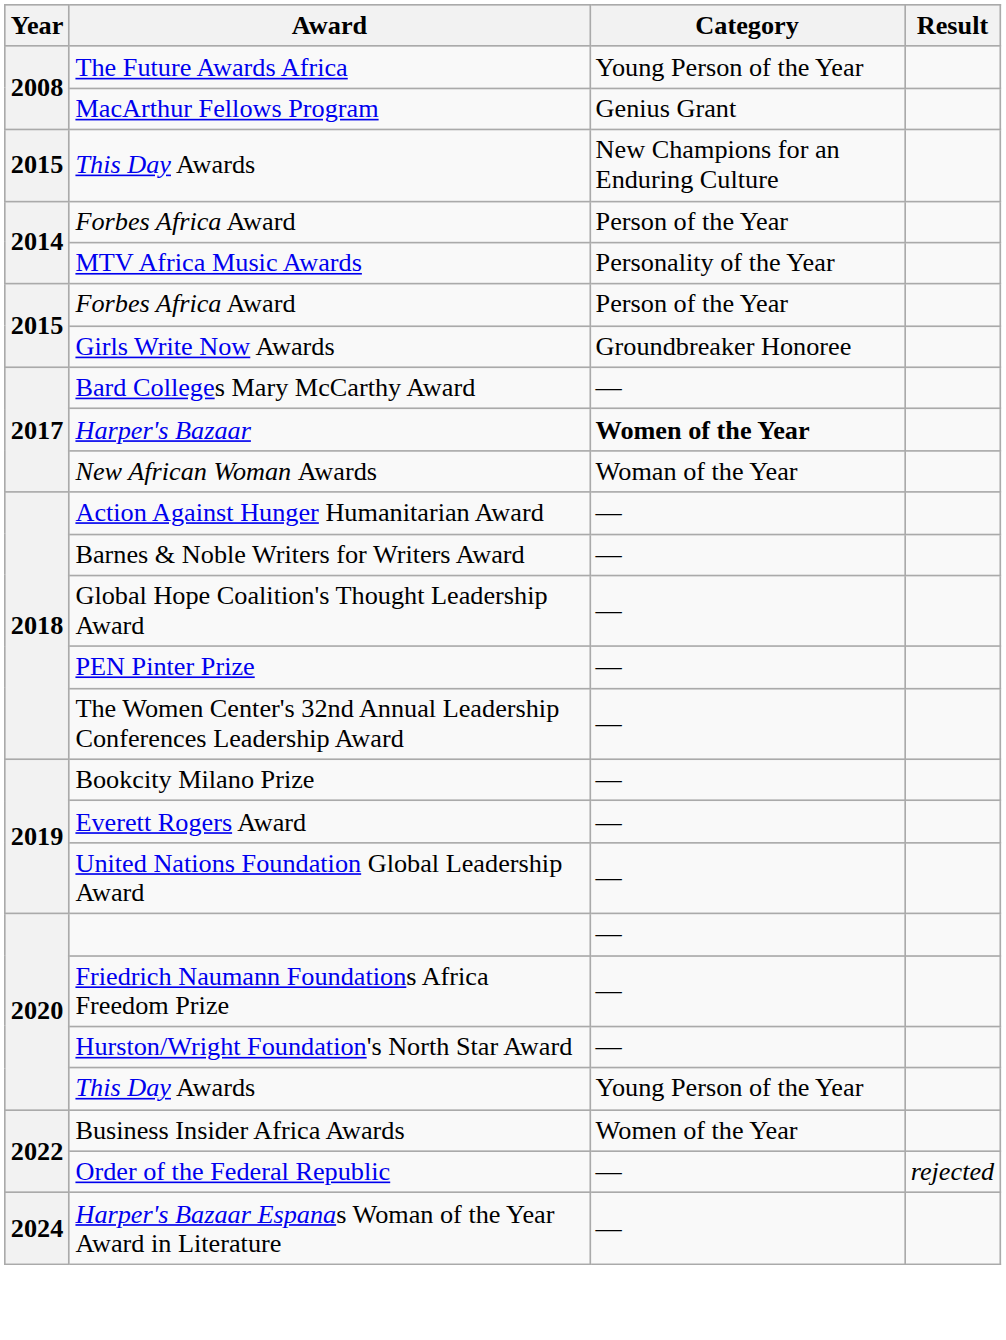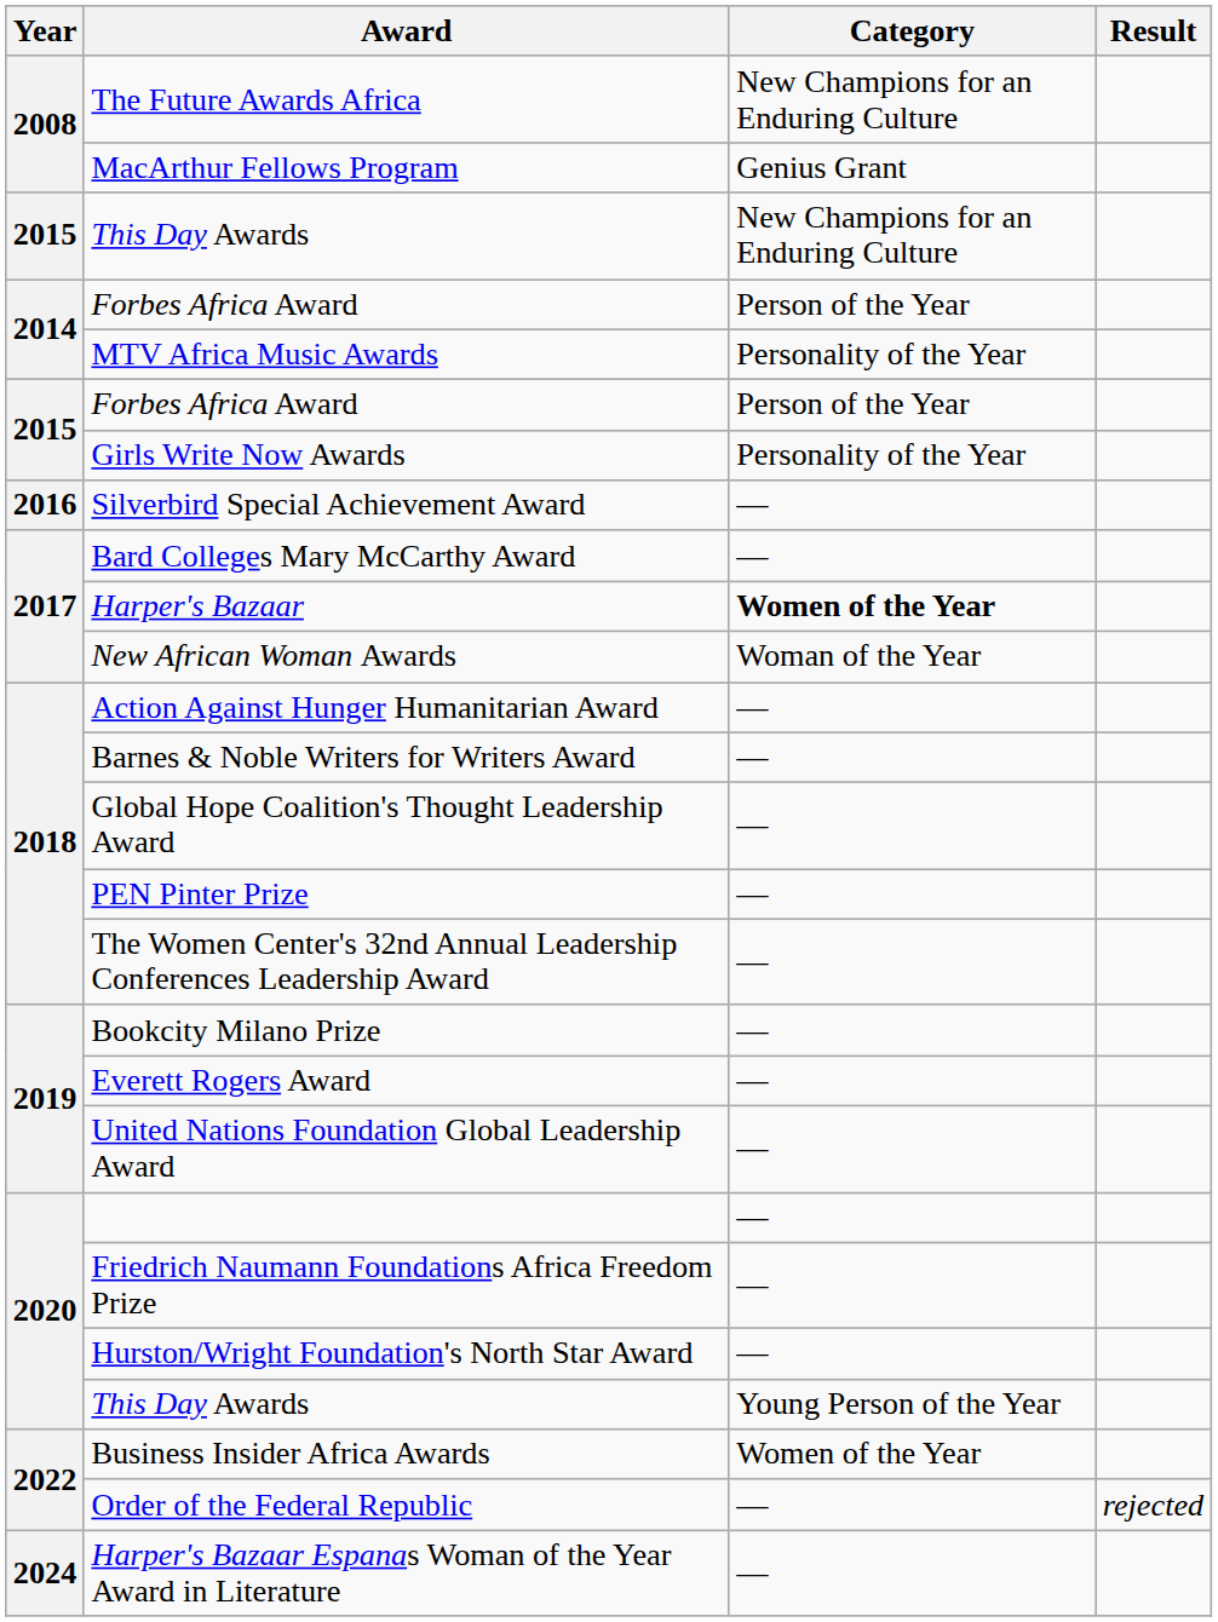The Future Awards Africa | Category: Young Person of the Year -> New Champions for an Enduring Culture
Girls Write Now Awards | Category: Groundbreaker Honoree -> Personality of the Year
+ row: 2016 | Silverbird Special Achievement Award | —
